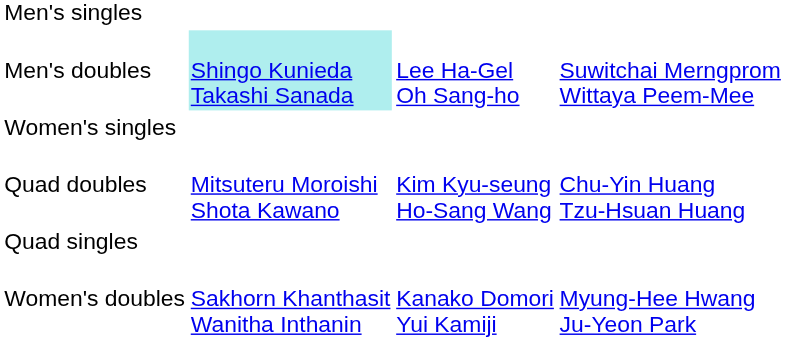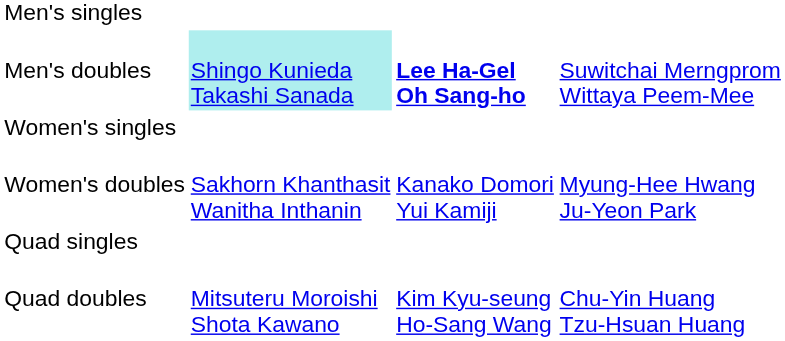Men's doubles | column 3: normal -> bold
rows swapped: Women's doubles <-> Quad doubles
